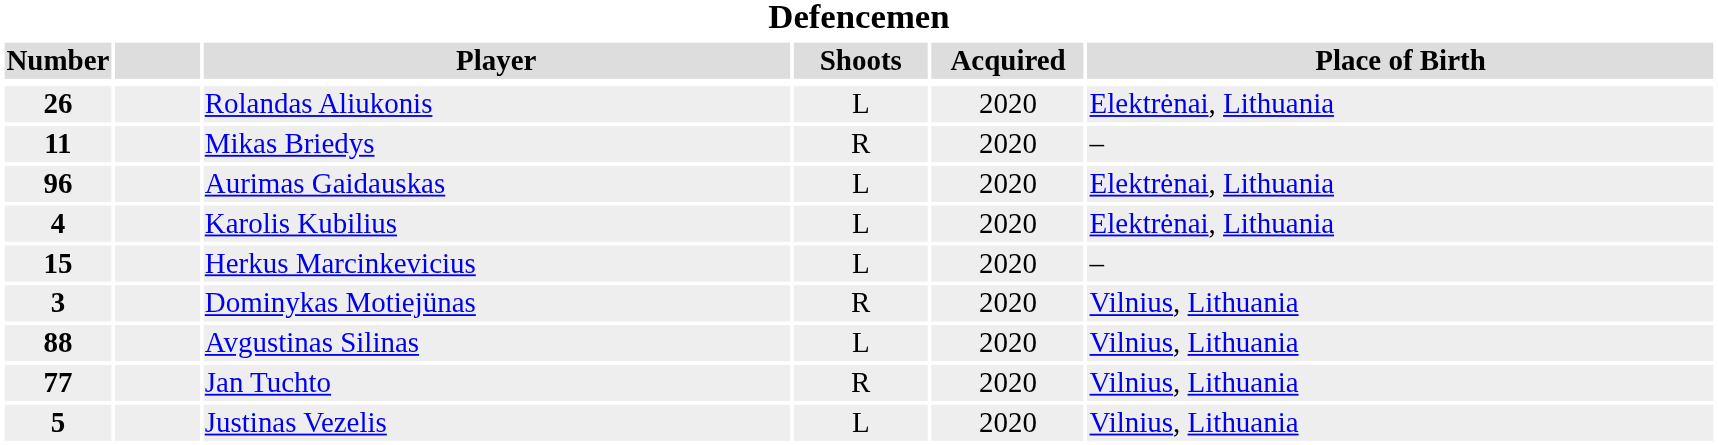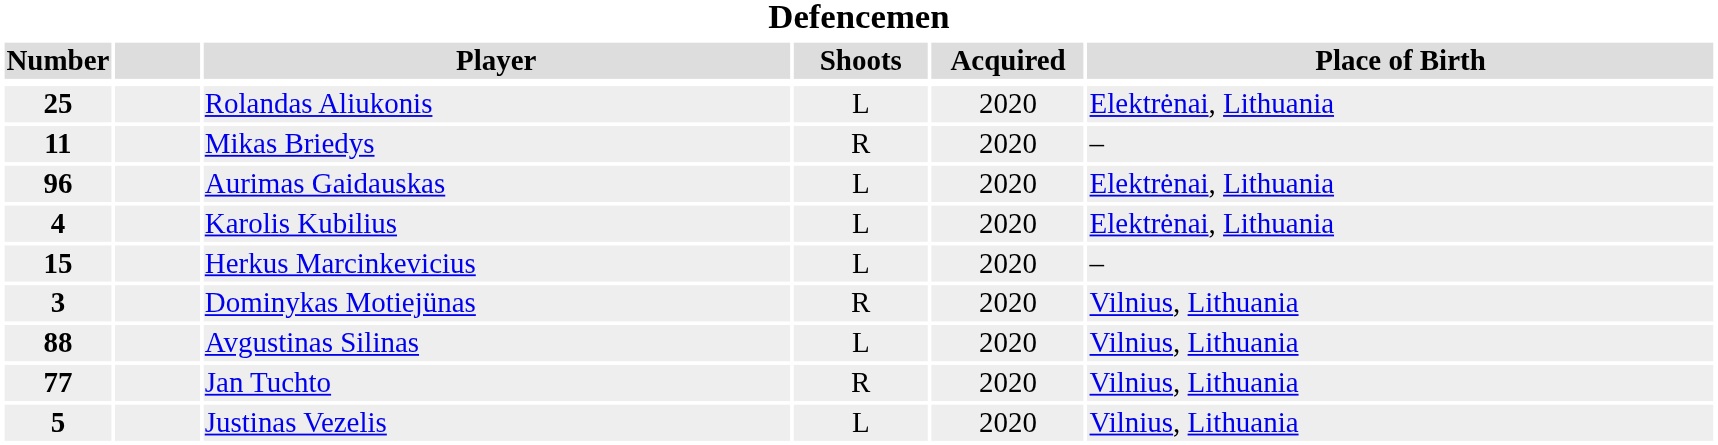Rolandas Aliukonis | Number: 26 -> 25
